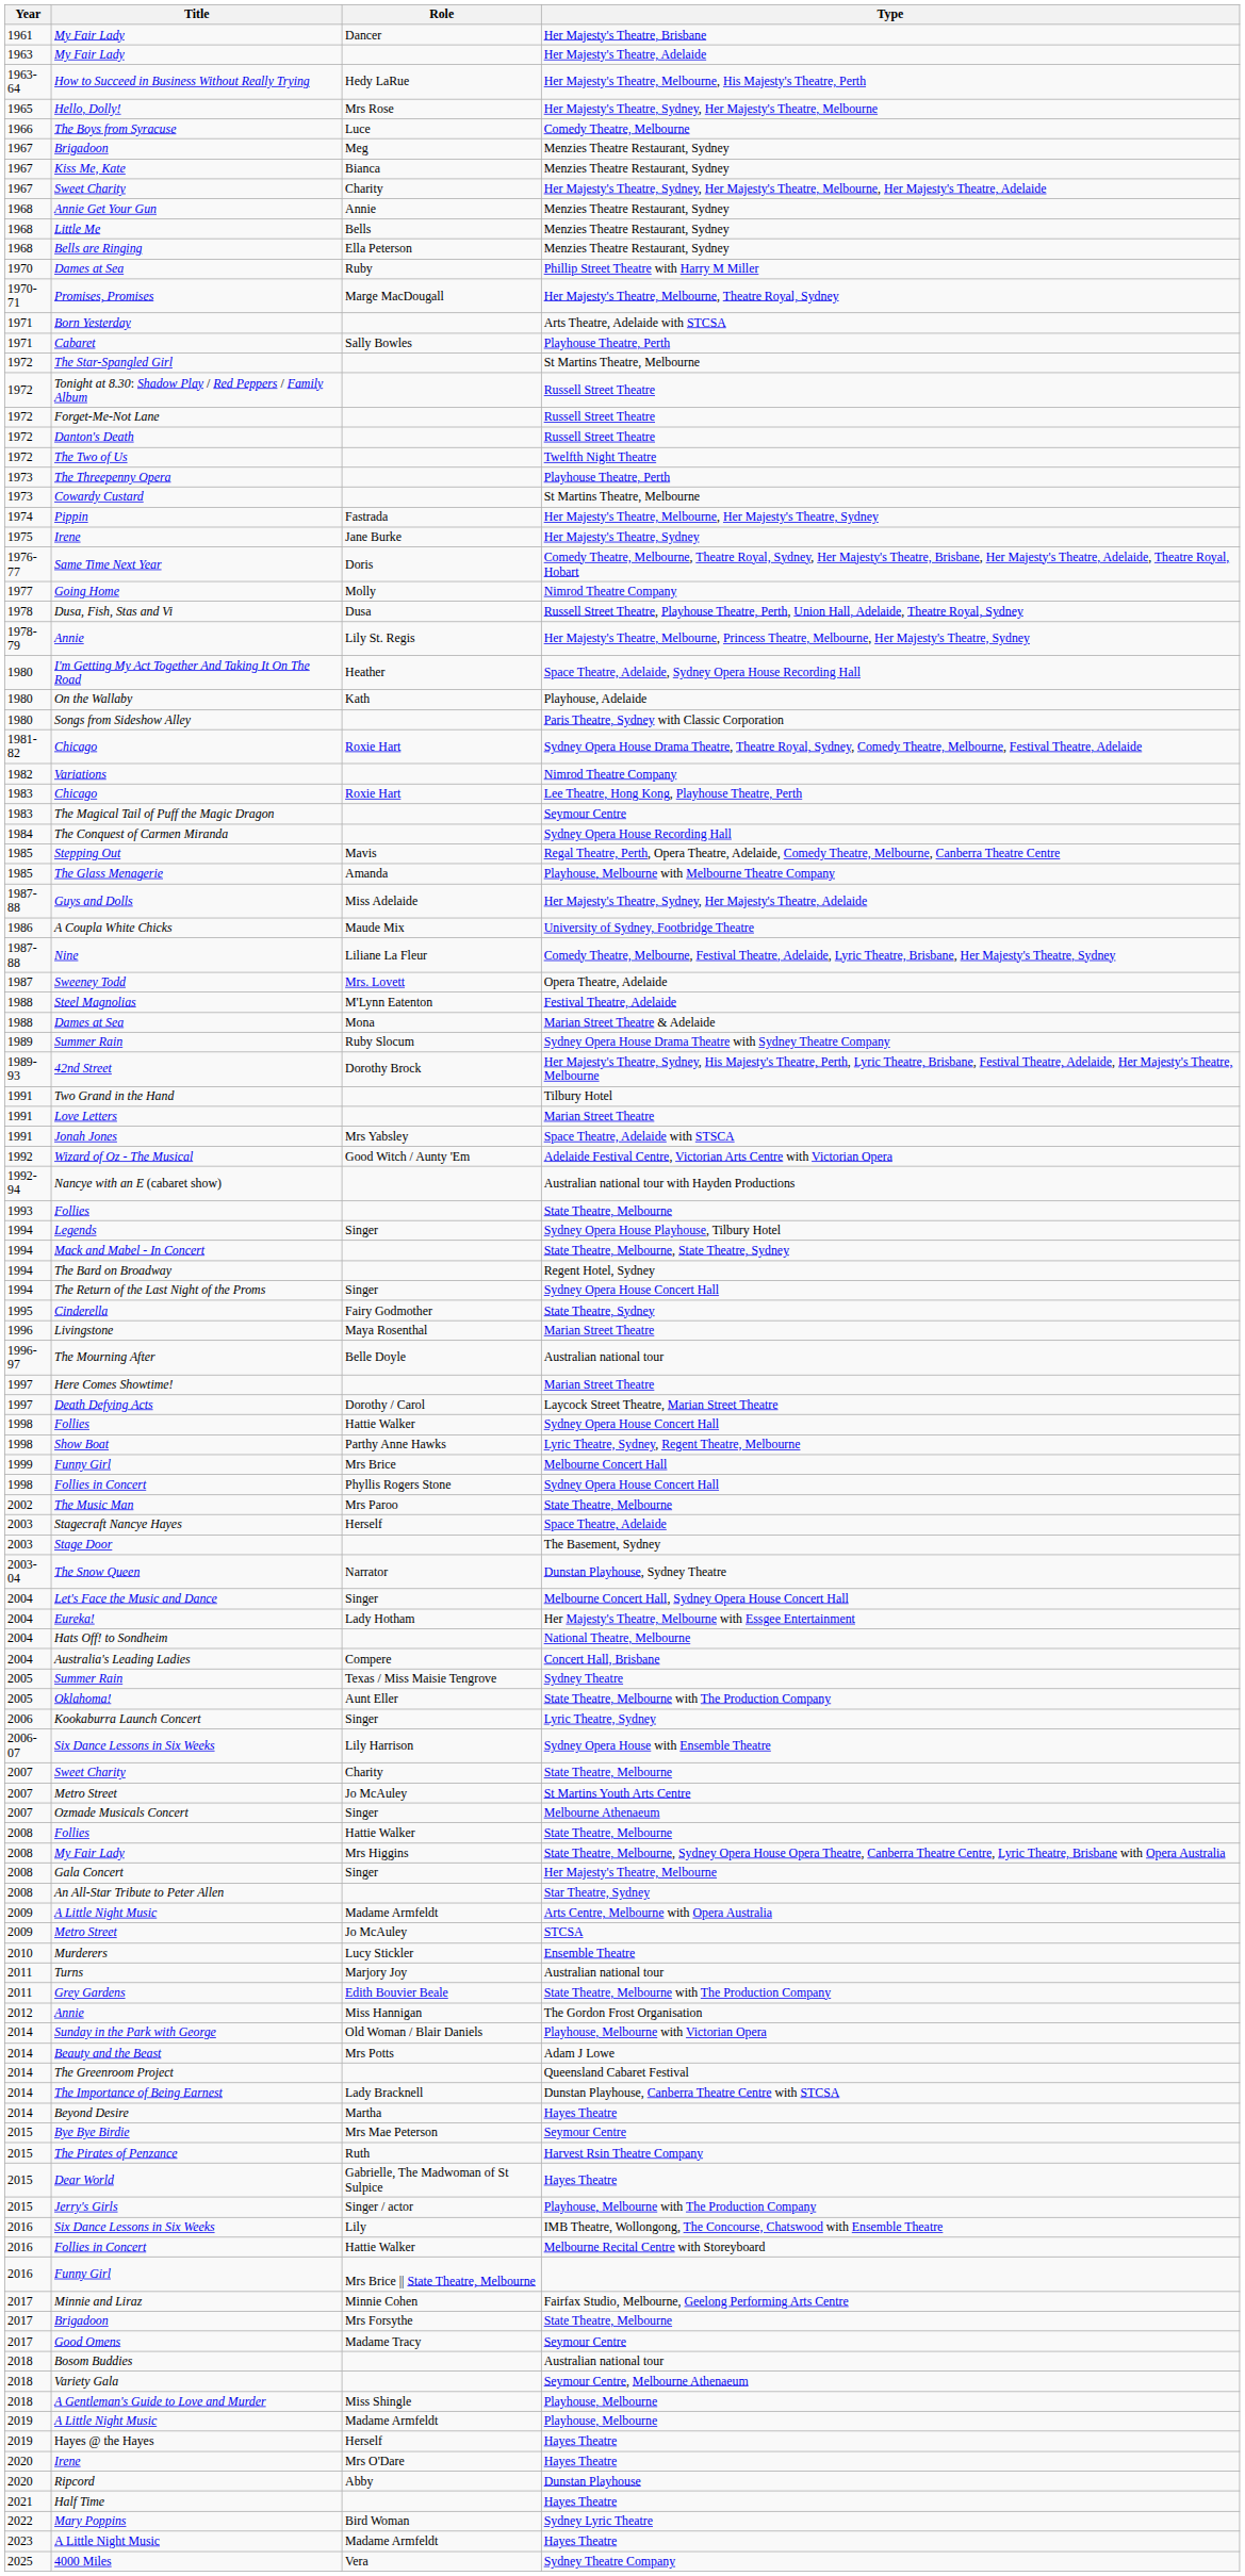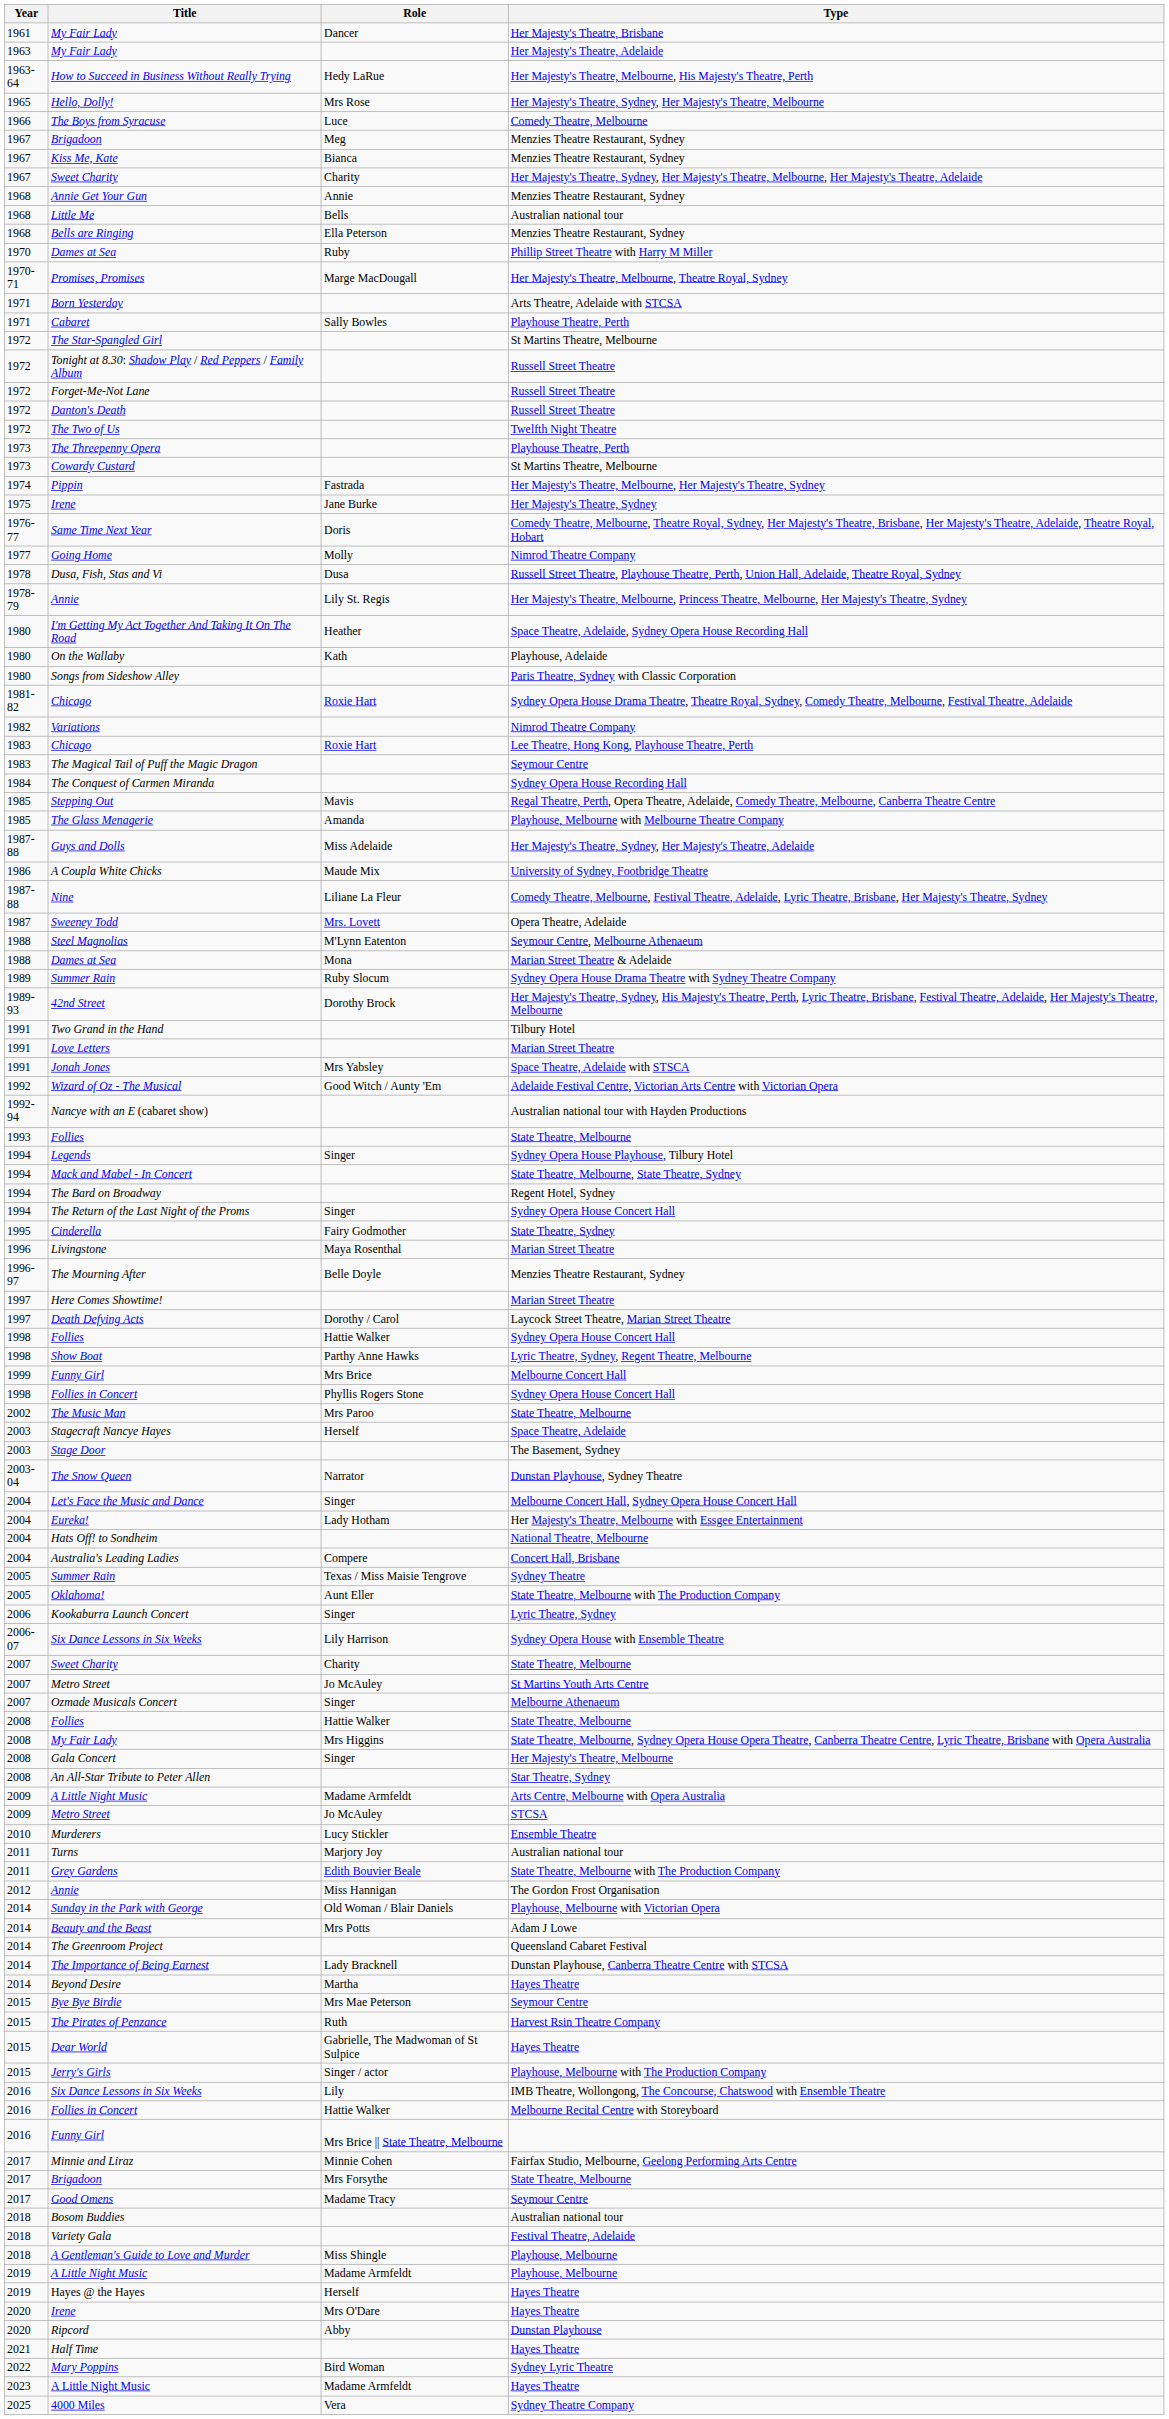Little Me | Type: Menzies Theatre Restaurant, Sydney -> Australian national tour
Steel Magnolias | Type: Festival Theatre, Adelaide -> Seymour Centre, Melbourne Athenaeum
The Mourning After | Type: Australian national tour -> Menzies Theatre Restaurant, Sydney
Variety Gala | Type: Seymour Centre, Melbourne Athenaeum -> Festival Theatre, Adelaide
